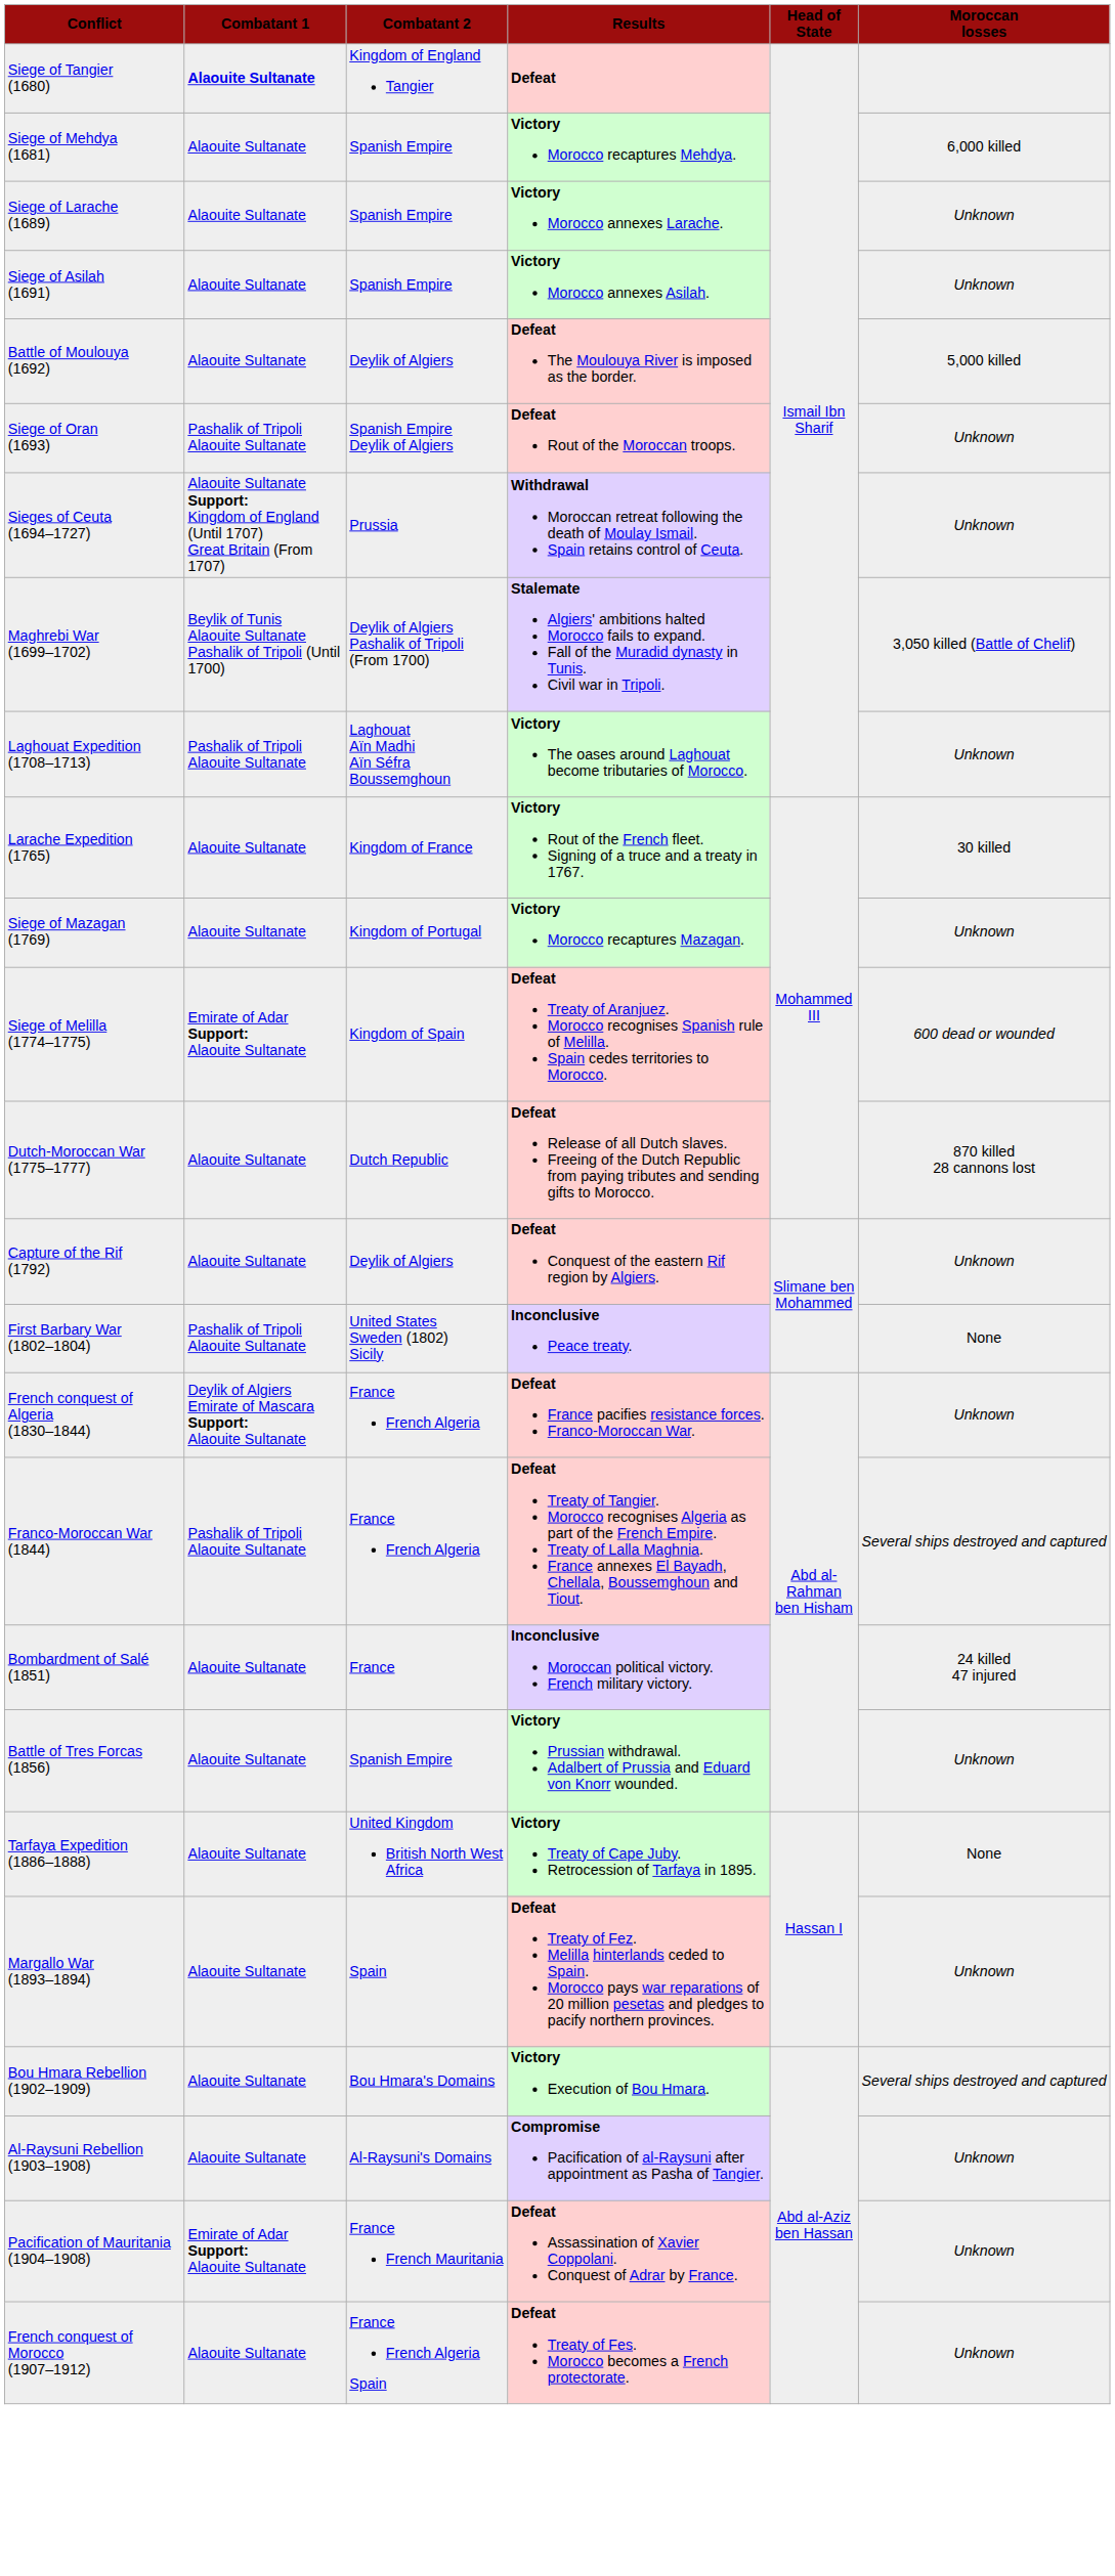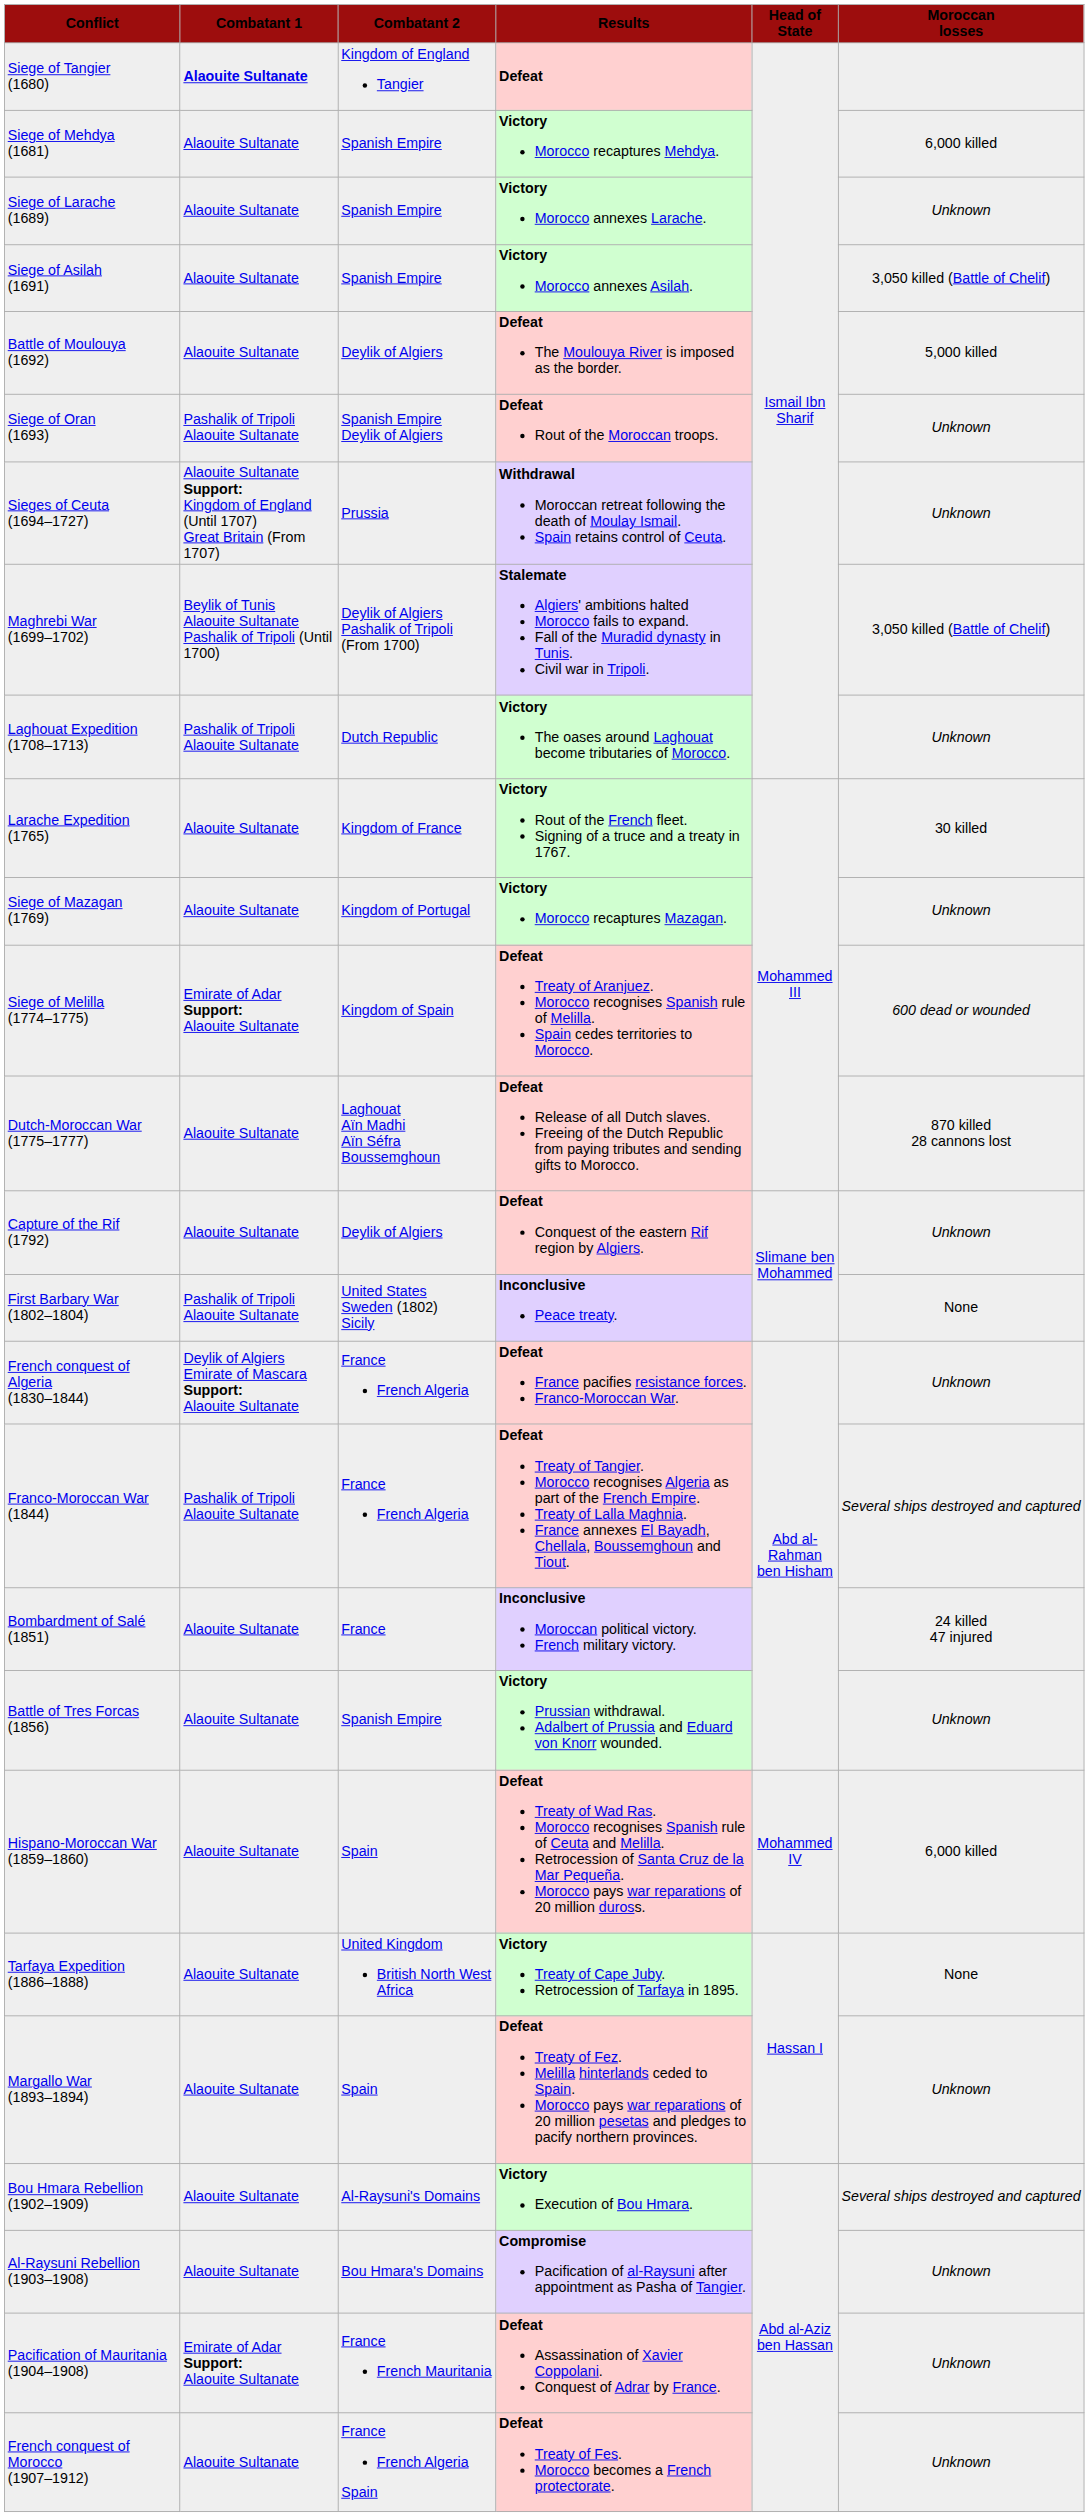Siege of Asilah (1691) | Moroccan losses: Unknown -> 3,050 killed (Battle of Chelif)
Laghouat Expedition (1708–1713) | Combatant 2: Laghouat Aïn Madhi Aïn Séfra Boussemghoun -> Dutch Republic
Dutch-Moroccan War (1775–1777) | Combatant 2: Dutch Republic -> Laghouat Aïn Madhi Aïn Séfra Boussemghoun
+ row: Hispano-Moroccan War (1859–1860) | Alaouite Sultanate | Spain | Defeat Treaty of Wad Ras. Morocco recognises Spanish rule of Ceuta and Melilla. Retrocession of Santa Cruz de la Mar Pequeña. Morocco pays war reparations of 20 million duross. | Mohammed IV | 6,000 killed
Bou Hmara Rebellion (1902–1909) | Combatant 2: Bou Hmara's Domains -> Al-Raysuni's Domains
Al-Raysuni Rebellion (1903–1908) | Combatant 2: Al-Raysuni's Domains -> Bou Hmara's Domains
